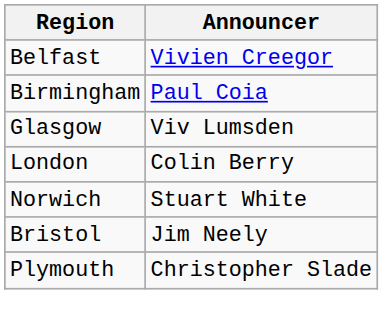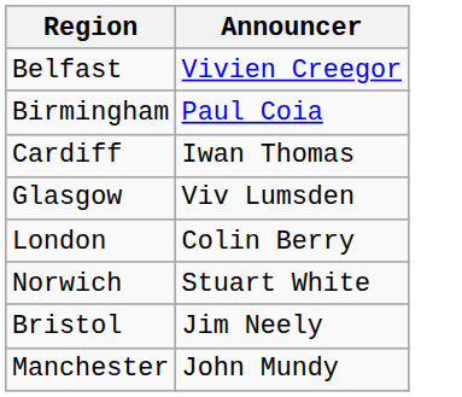+ row: Cardiff | Iwan Thomas
+ row: Manchester | John Mundy
- row: Plymouth | Christopher Slade
